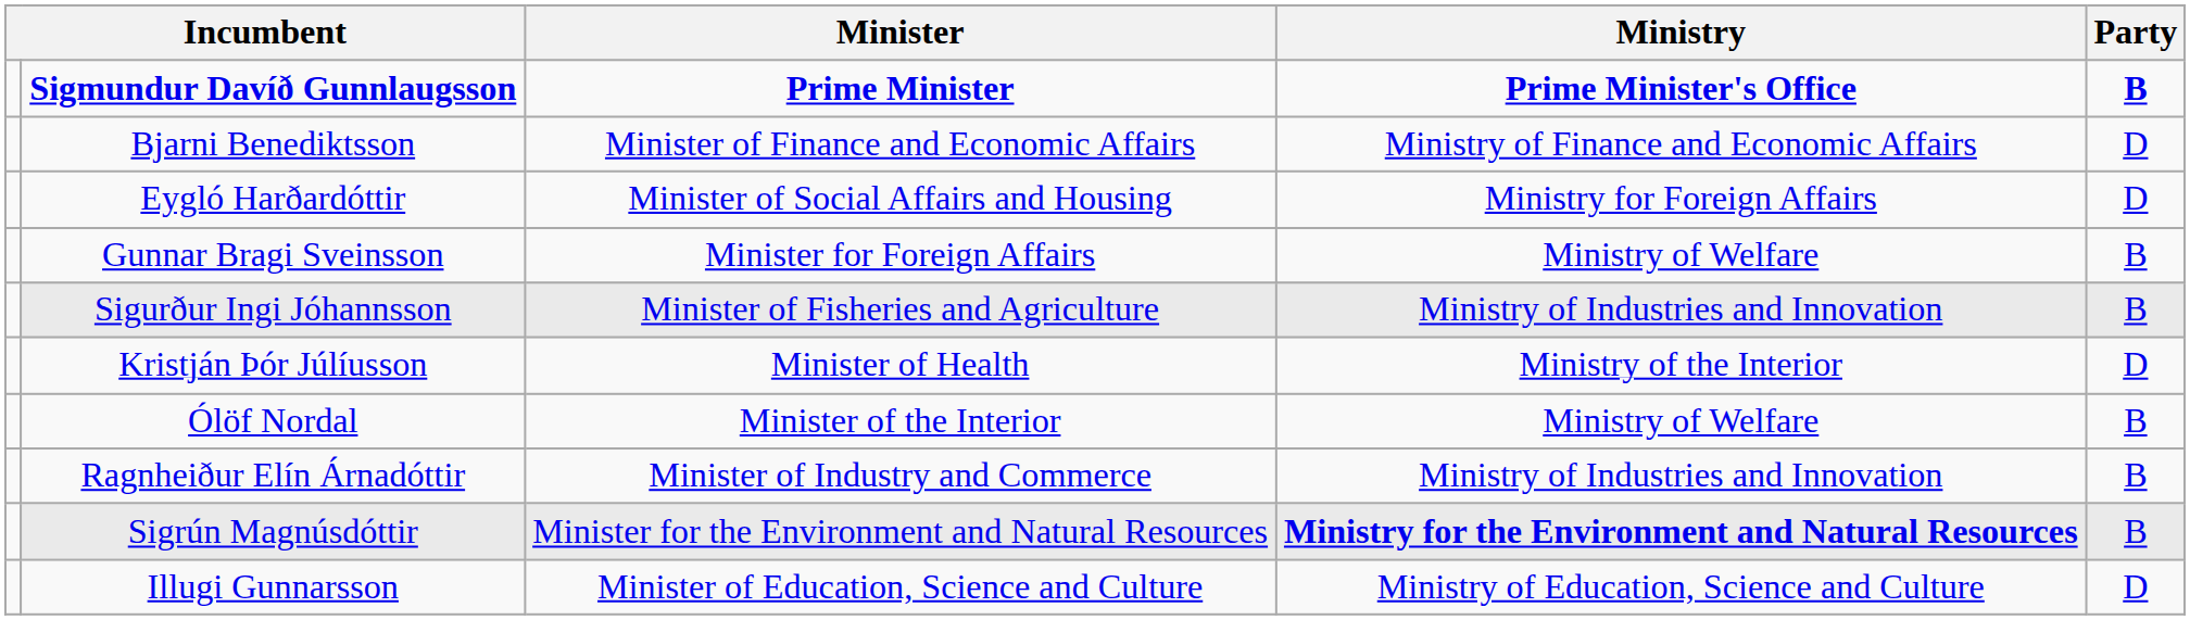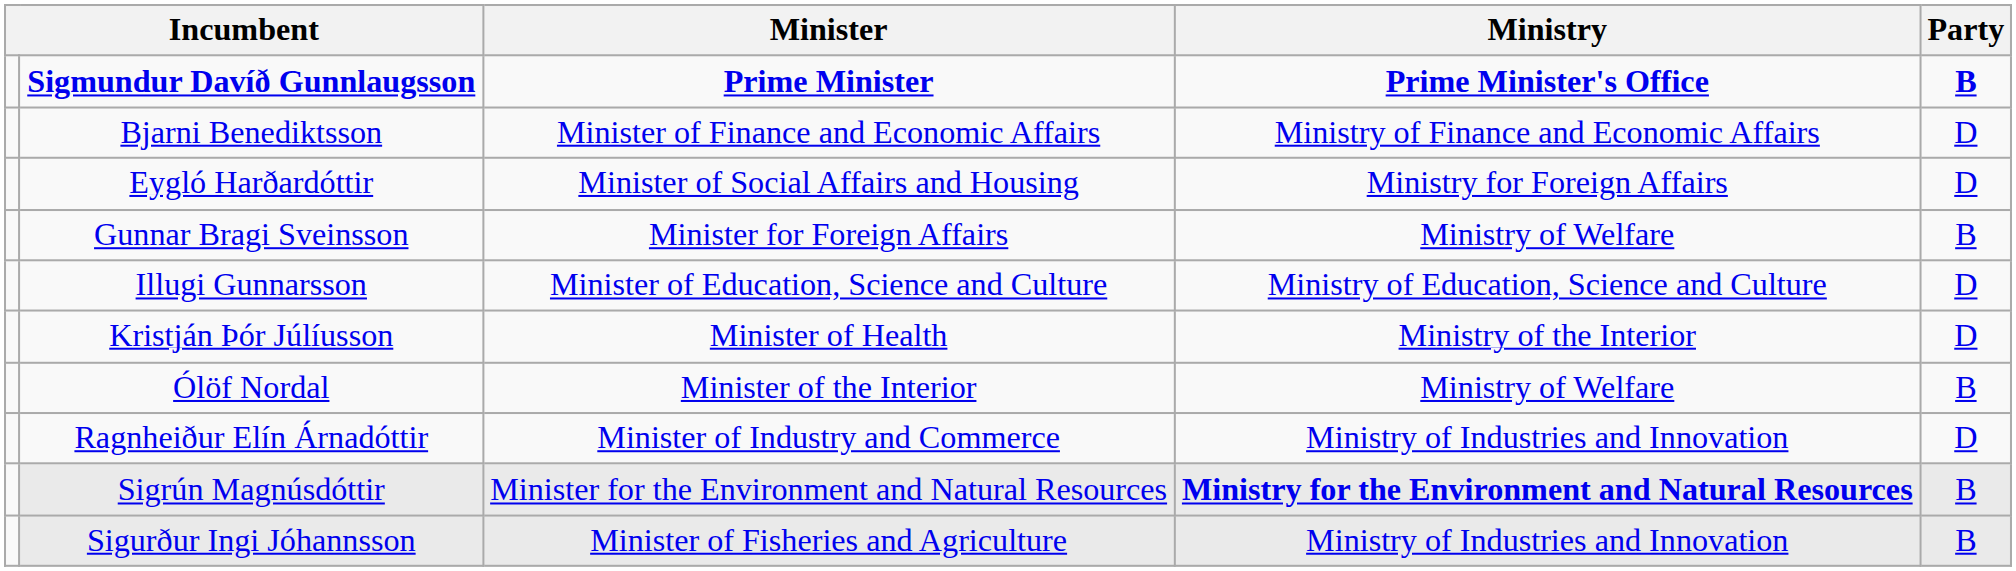rows swapped: Illugi Gunnarsson <-> Sigurður Ingi Jóhannsson
Ragnheiður Elín Árnadóttir | Party: B -> D
